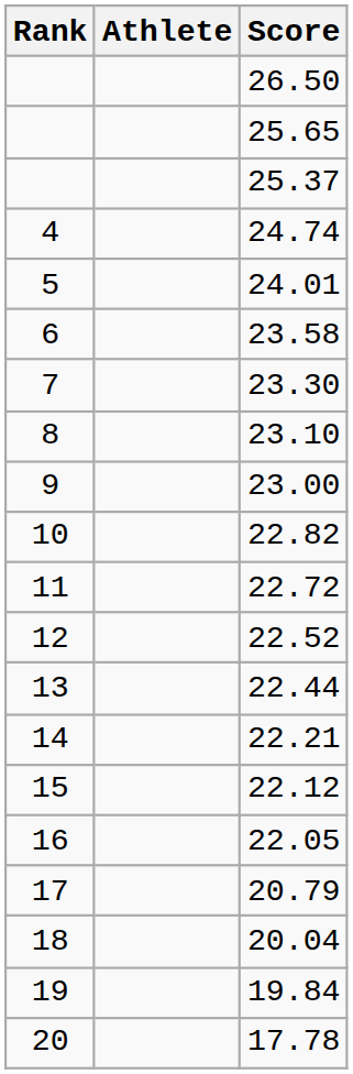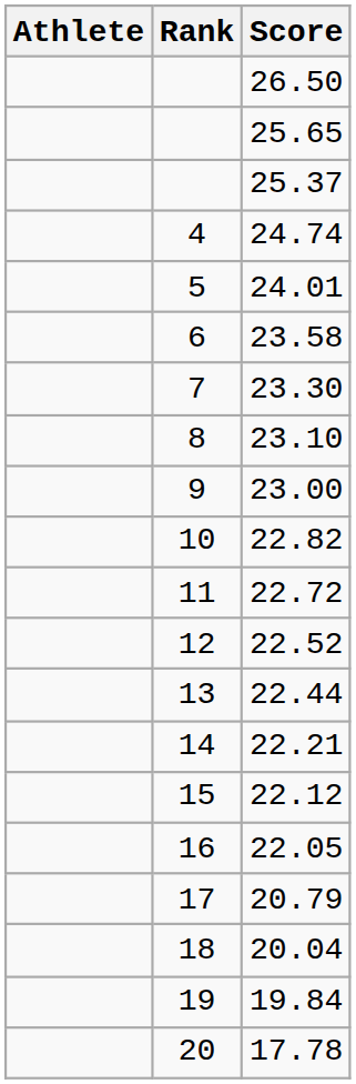columns swapped: Rank <-> Athlete
